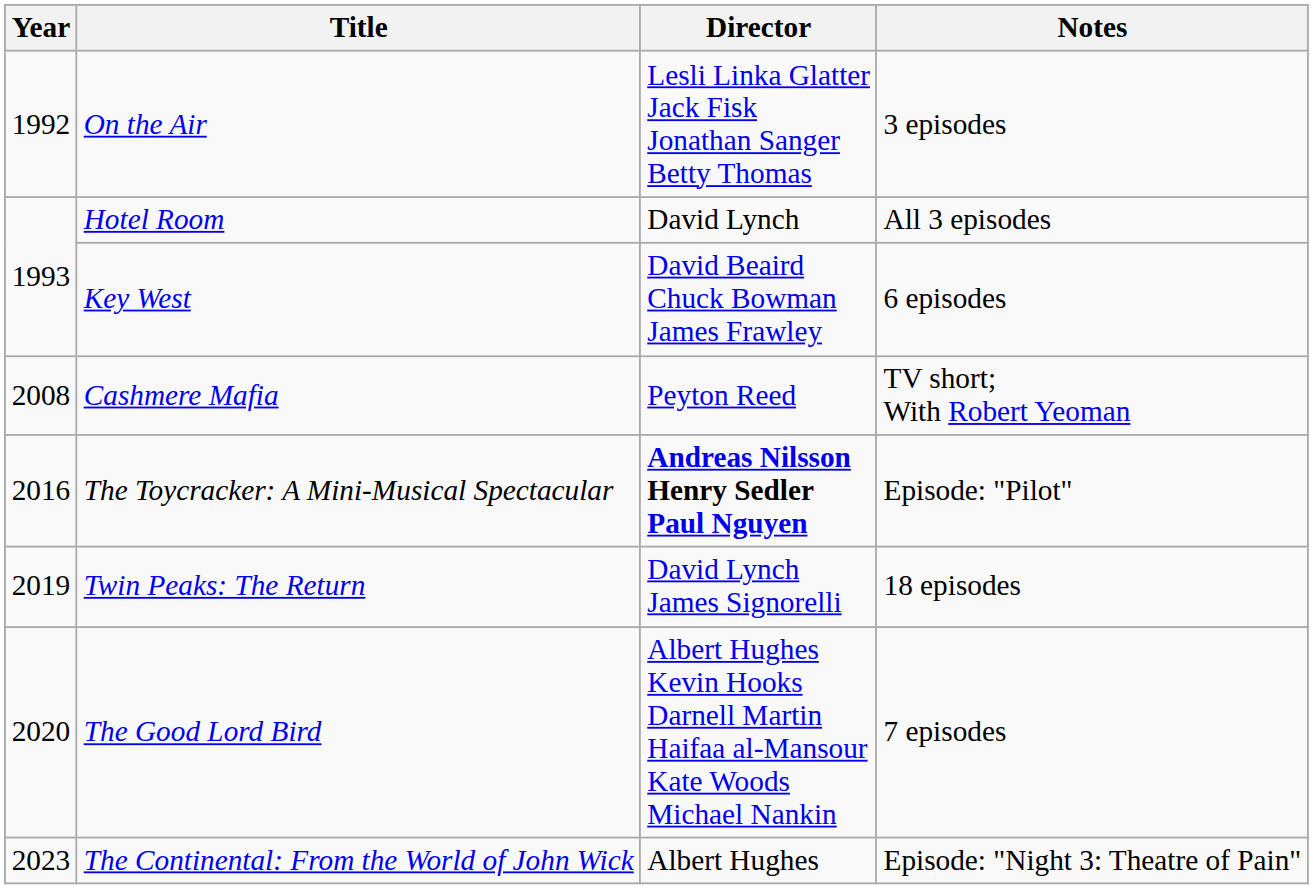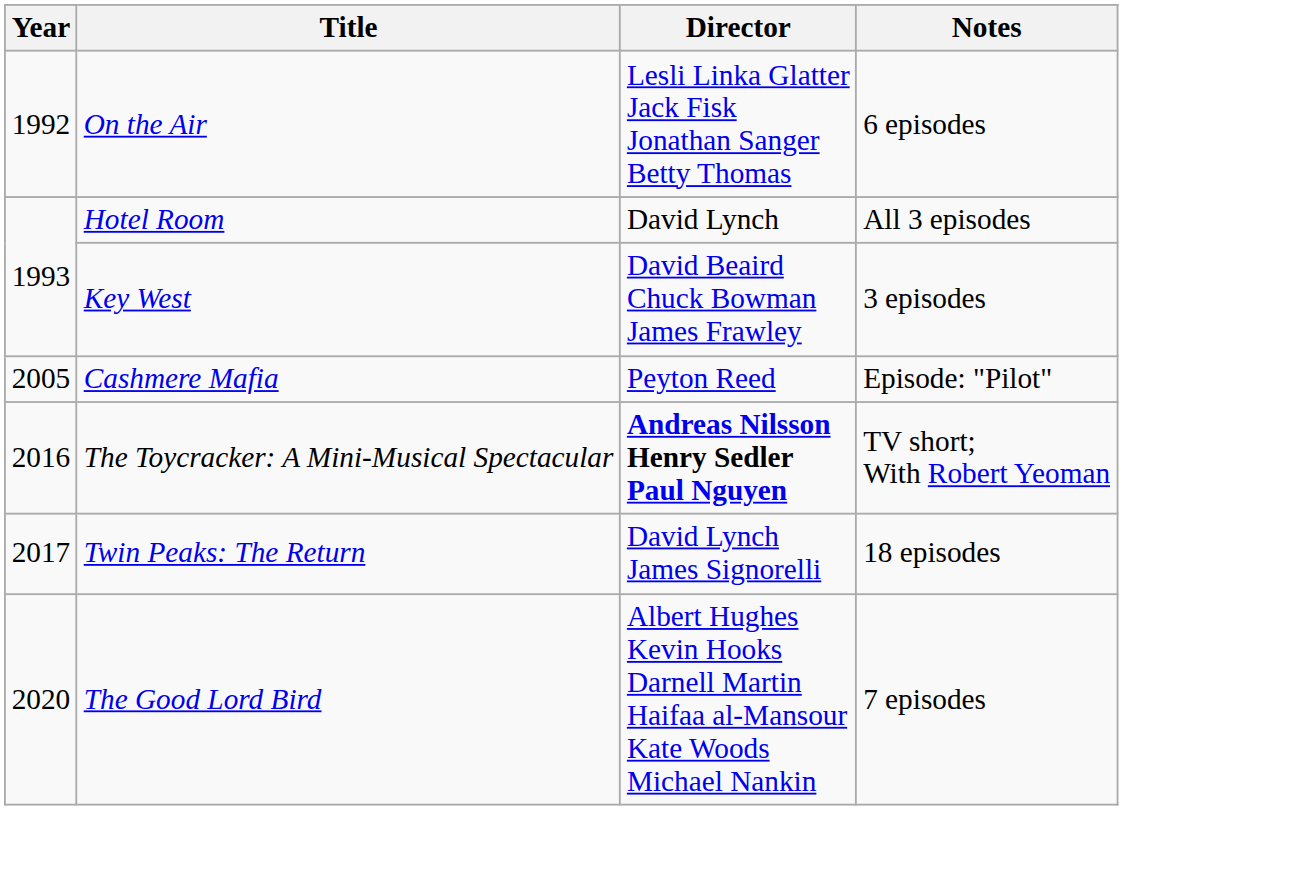On the Air | Notes: 3 episodes -> 6 episodes
Key West | Notes: 6 episodes -> 3 episodes
Cashmere Mafia | Year: 2008 -> 2005
Cashmere Mafia | Notes: TV short; With Robert Yeoman -> Episode: "Pilot"
The Toycracker: A Mini-Musical Spectacular | Notes: Episode: "Pilot" -> TV short; With Robert Yeoman
Twin Peaks: The Return | Year: 2019 -> 2017
- row: 2023 | The Continental: From the World of John Wick | Albert Hughes | Episode: "Night 3: Theatre of Pain"
